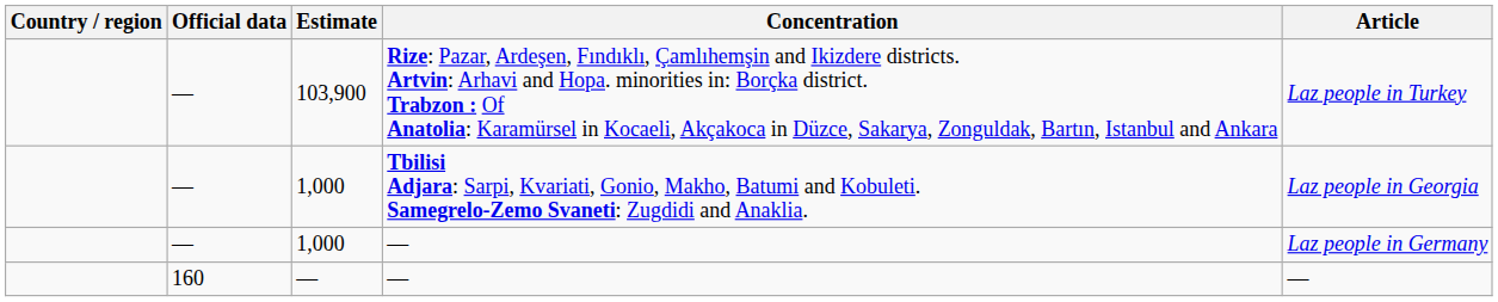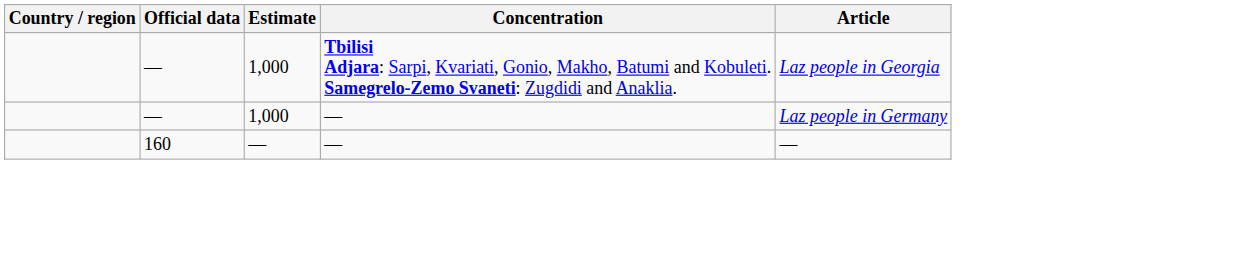- row: — | 103,900 | Rize: Pazar, Ardeşen, Fındıklı, Çamlıhemşin and Ikizdere districts. Artvin: Arhavi and Hopa. minorities in: Borçka district. Trabzon : Of Anatolia: Karamürsel in Kocaeli, Akçakoca in Düzce, Sakarya, Zonguldak, Bartın, Istanbul and Ankara | Laz people in Turkey
